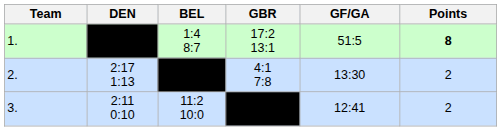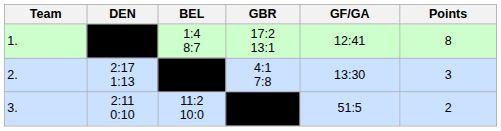1. | GF/GA: 51:5 -> 12:41
1. | Points: bold -> normal
2. | Points: 2 -> 3
3. | GF/GA: 12:41 -> 51:5
